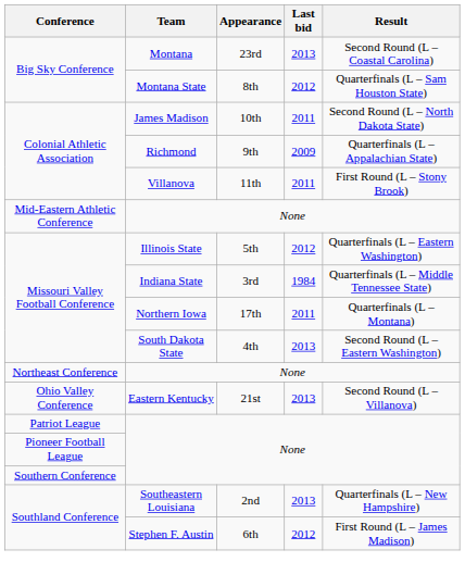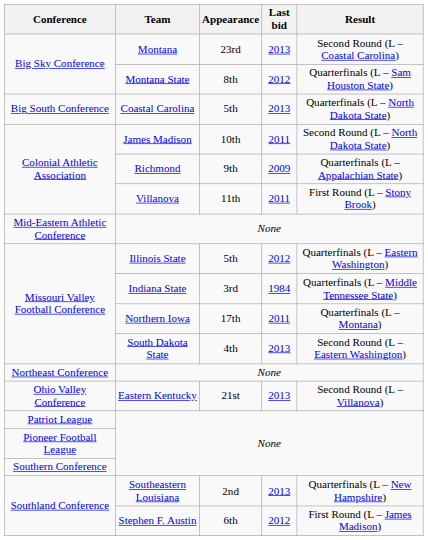+ row: Big South Conference | Coastal Carolina | 5th | 2013 | Quarterfinals (L – North Dakota State)
